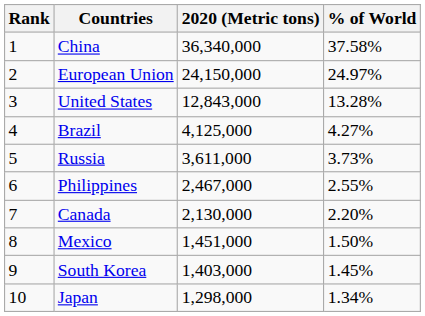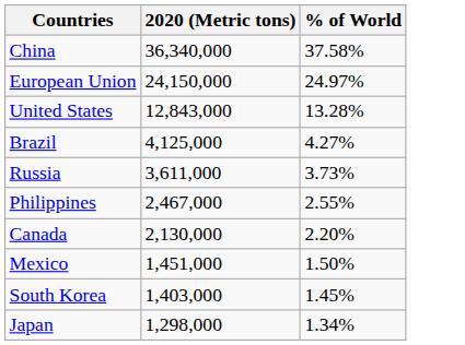- column: Rank | 1 | 2 | 3 | 4 | 5 | 6 | 7 | 8 | 9 | 10
